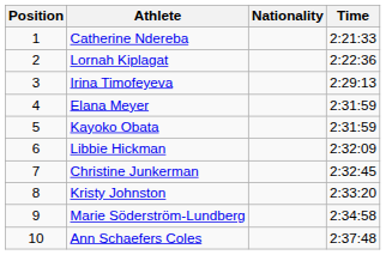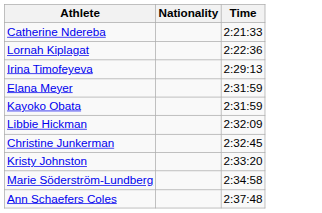- column: Position | 1 | 2 | 3 | 4 | 5 | 6 | 7 | 8 | 9 | 10
